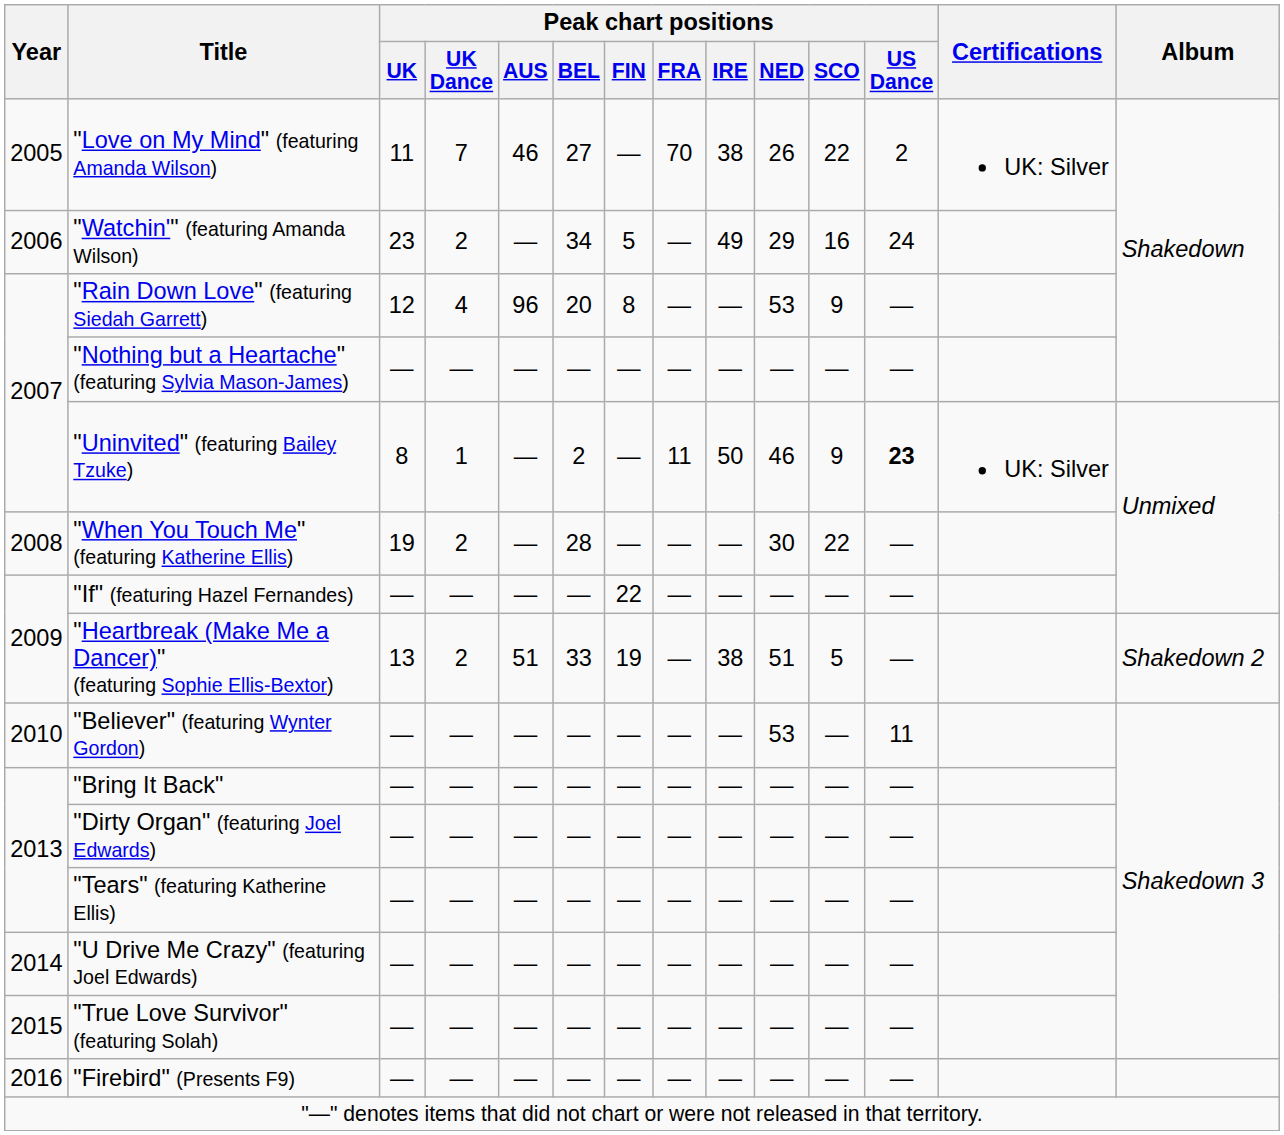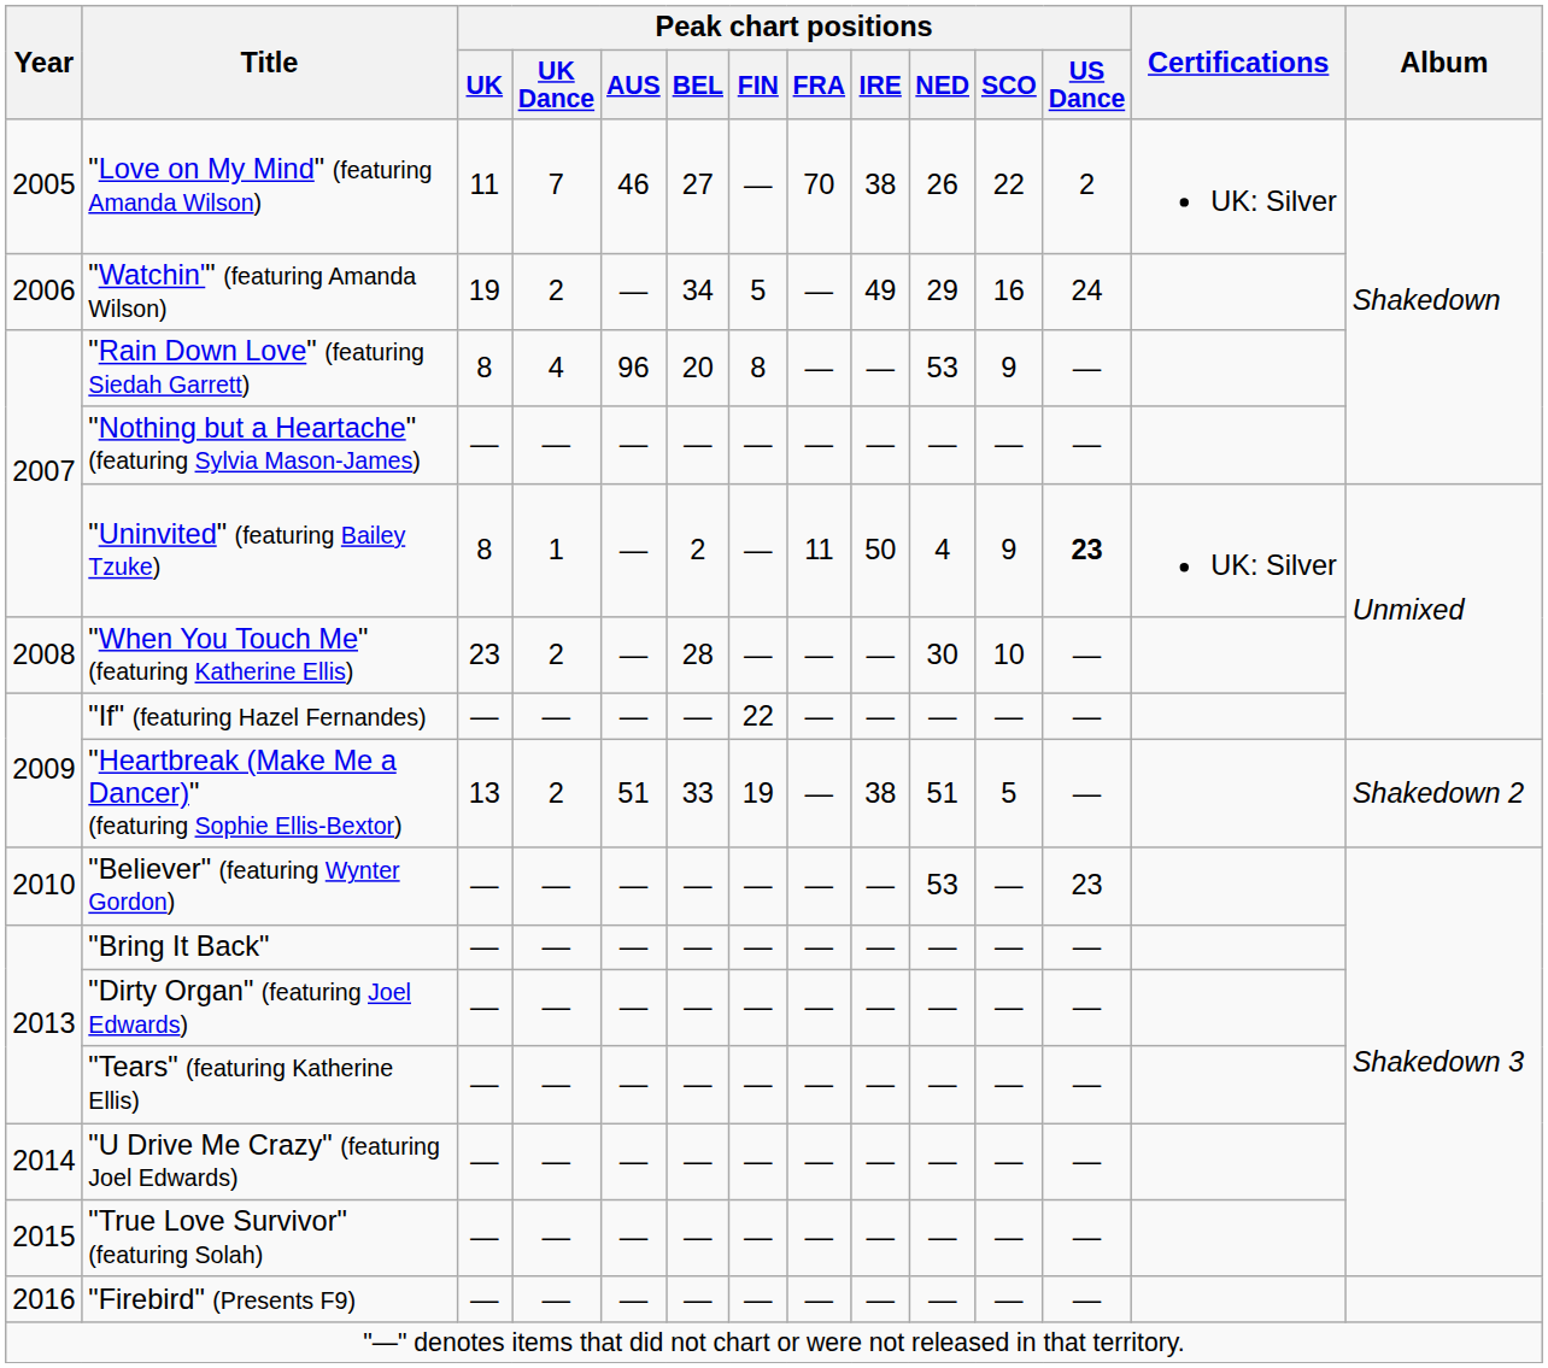"Watchin'" (featuring Amanda Wilson) | Peak chart positions / UK: 23 -> 19
"Rain Down Love" (featuring Siedah Garrett) | Peak chart positions / UK: 12 -> 8
"Uninvited" (featuring Bailey Tzuke) | Peak chart positions / NED: 46 -> 4
"When You Touch Me" (featuring Katherine Ellis) | Peak chart positions / UK: 19 -> 23
"When You Touch Me" (featuring Katherine Ellis) | Peak chart positions / SCO: 22 -> 10
"Believer" (featuring Wynter Gordon) | Peak chart positions / US Dance: 11 -> 23
